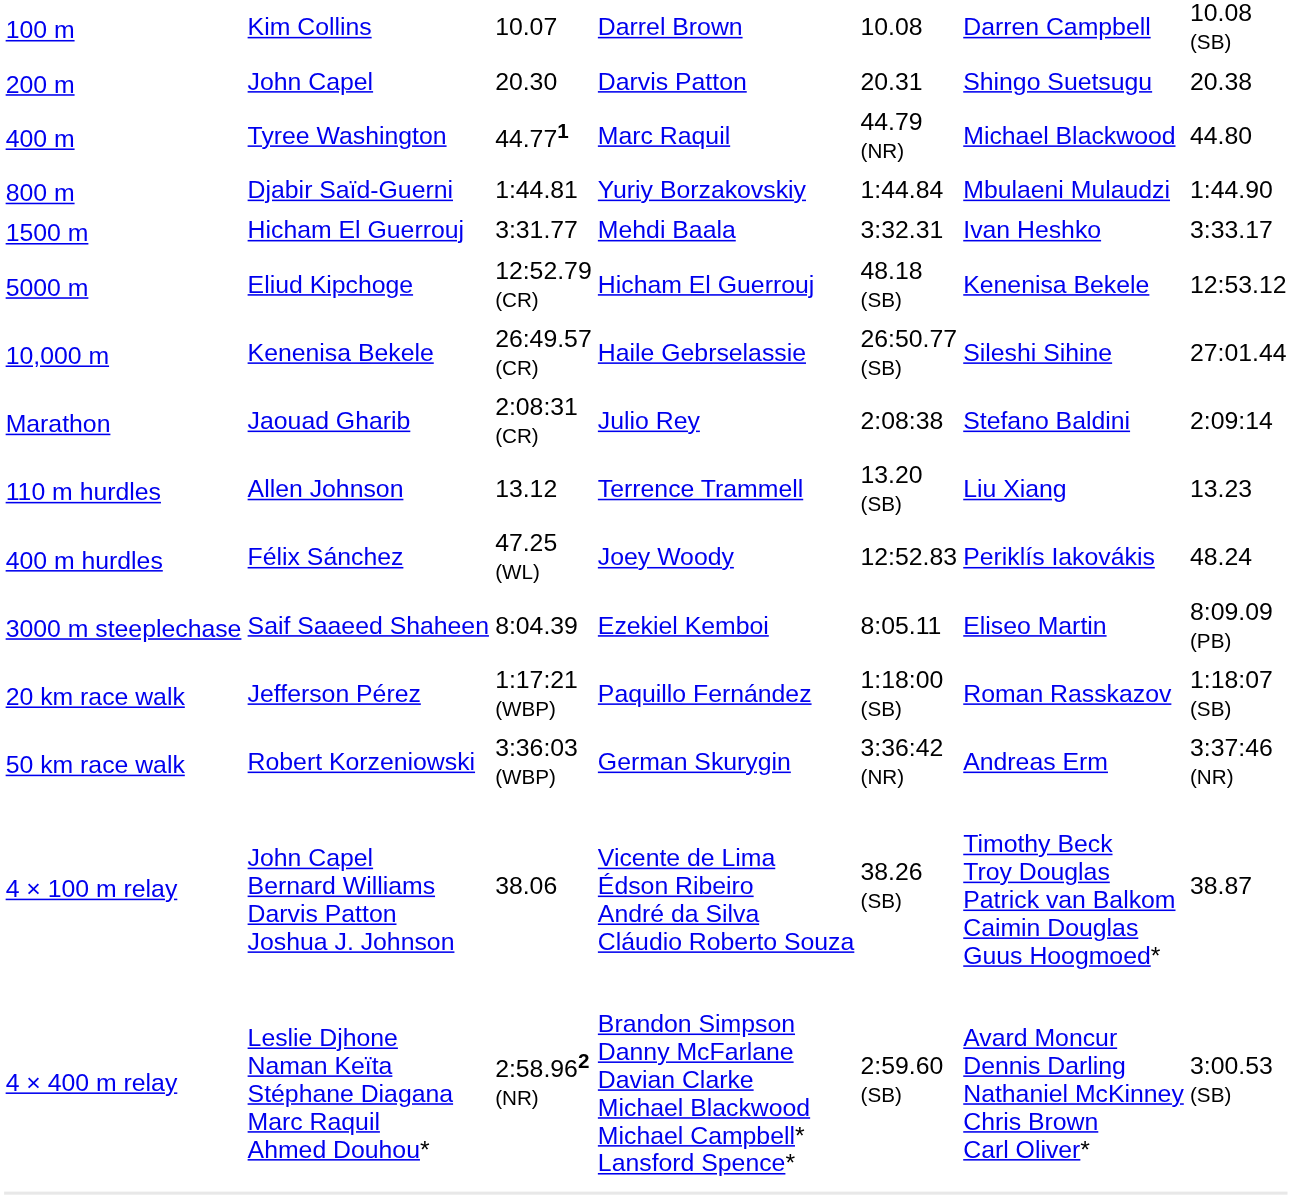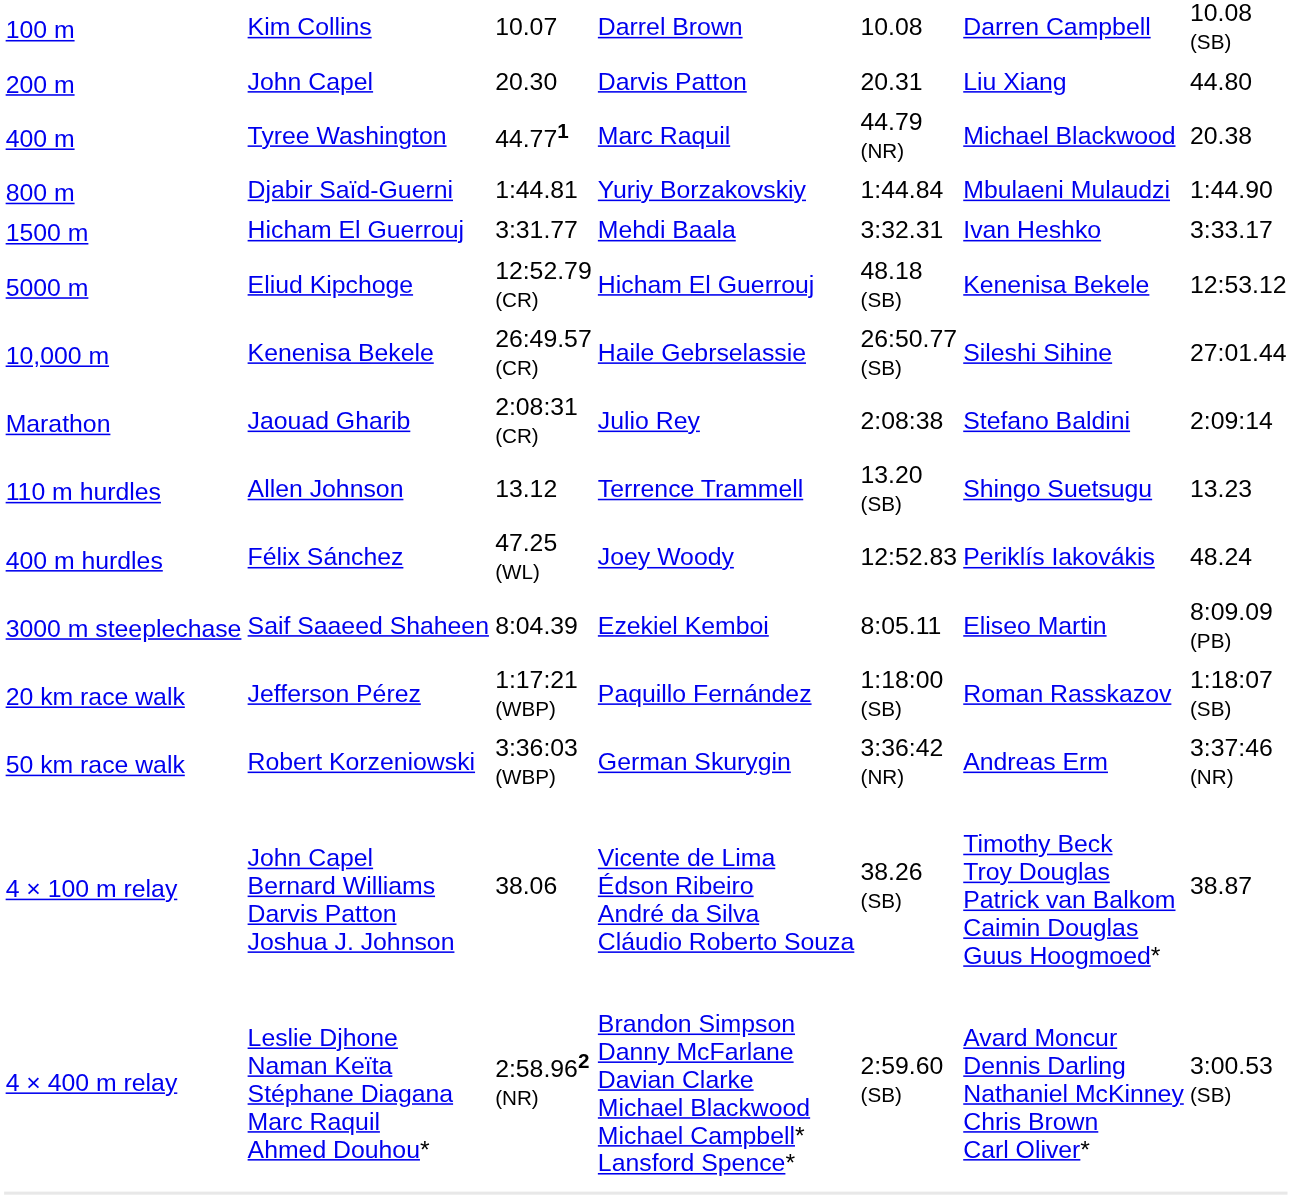200 m / John Capel | column 6: Shingo Suetsugu -> Liu Xiang
200 m / John Capel | column 7: 20.38 -> 44.80
400 m / Tyree Washington | column 7: 44.80 -> 20.38
110 m hurdles / Allen Johnson | column 6: Liu Xiang -> Shingo Suetsugu
